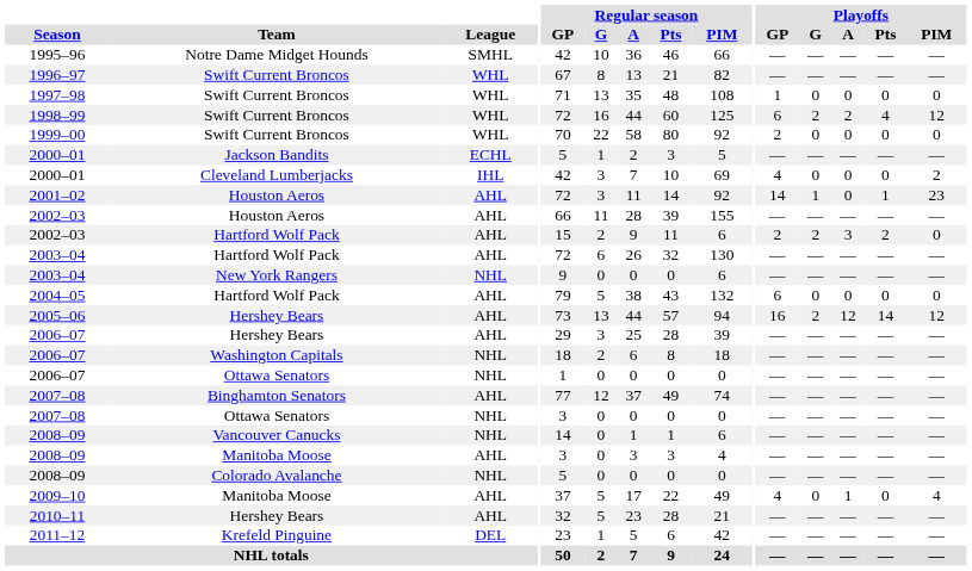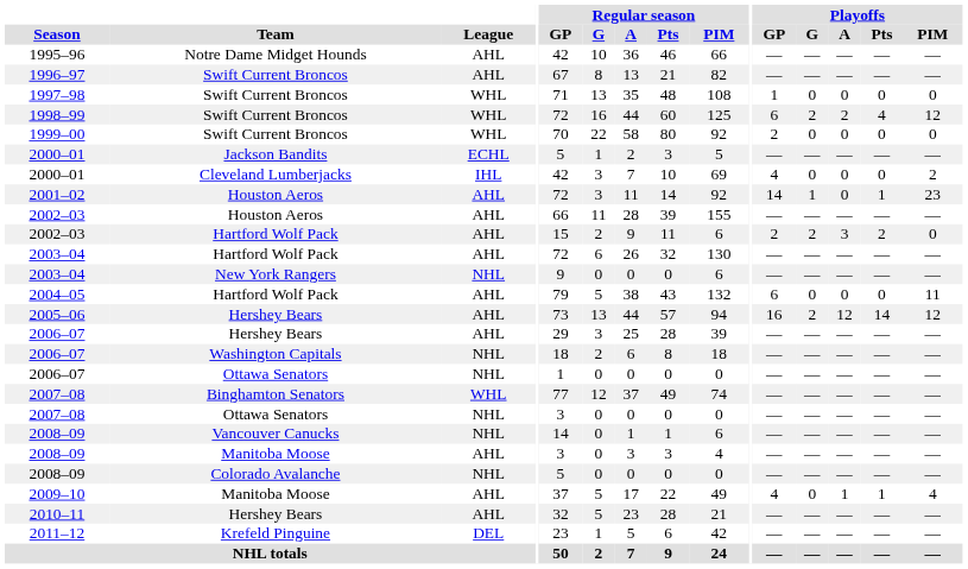1995–96 | League: SMHL -> AHL
1996–97 | League: WHL -> AHL
2004–05 | Playoffs / PIM: 0 -> 11
2007–08 / Binghamton Senators | League: AHL -> WHL
2009–10 | Playoffs / Pts: 0 -> 1
